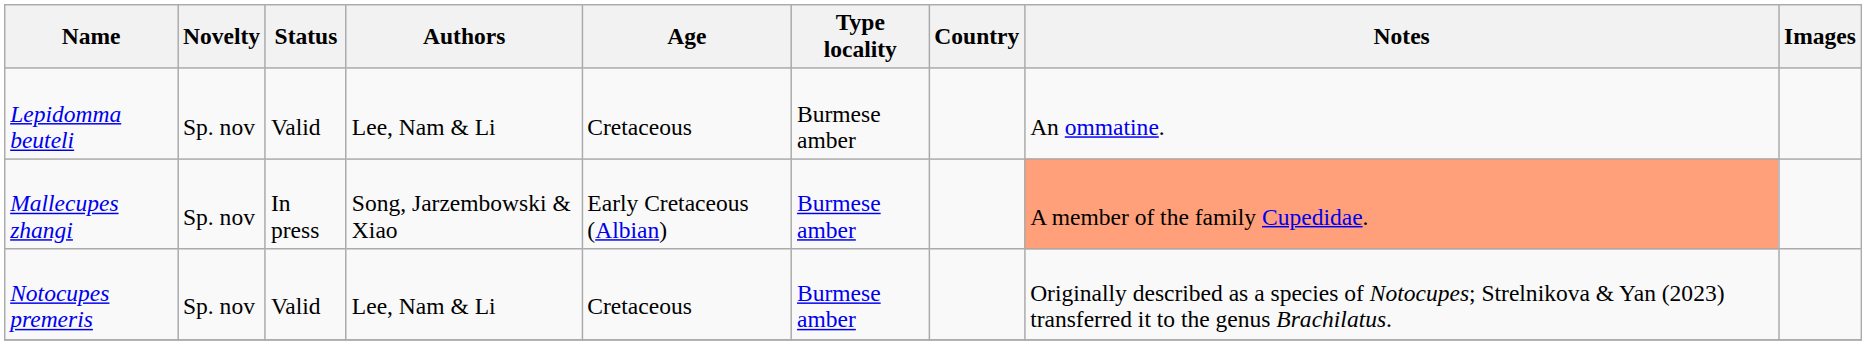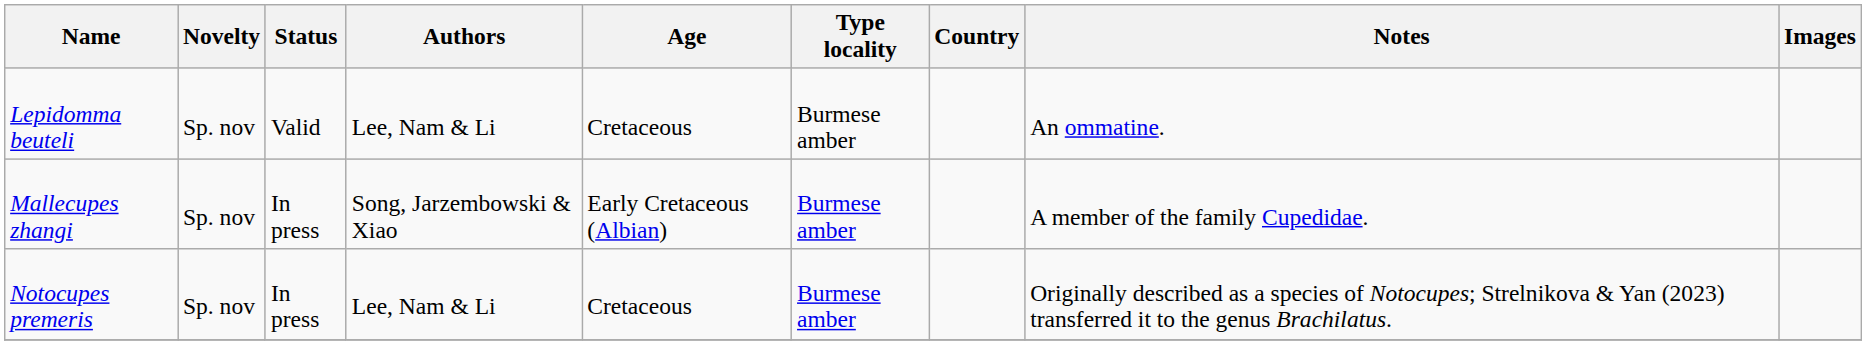Mallecupes zhangi | Notes: lightsalmon background -> no background
Notocupes premeris | Status: Valid -> In press
